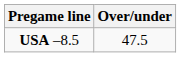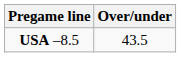USA –8.5 | Over/under: 47.5 -> 43.5
